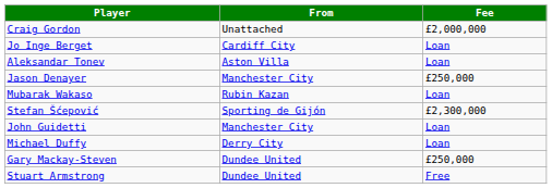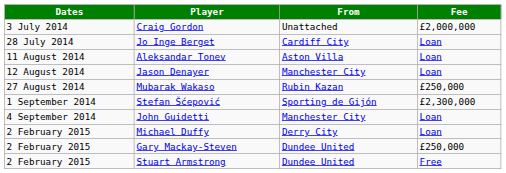+ column: Dates | 3 July 2014 | 28 July 2014 | 11 August 2014 | 12 August 2014 | 27 August 2014 | 1 September 2014 | 4 September 2014 | 2 February 2015 | 2 February 2015 | 2 February 2015
Jason Denayer | Fee: £250,000 -> Loan
Mubarak Wakaso | Fee: Loan -> £250,000
